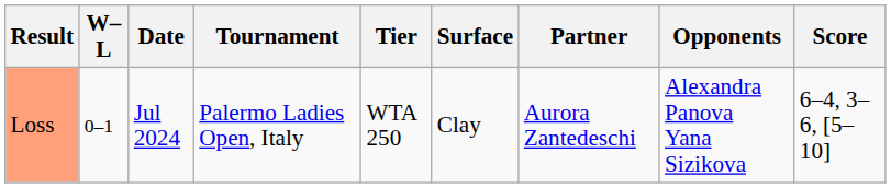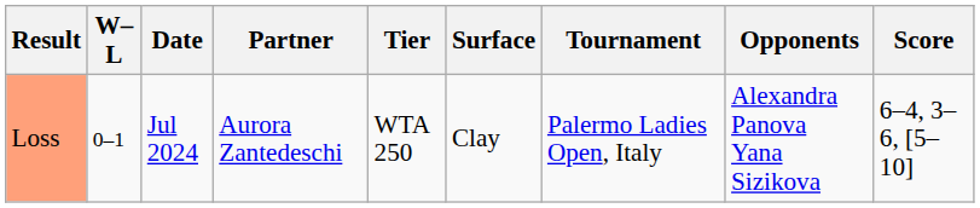columns swapped: Tournament <-> Partner
